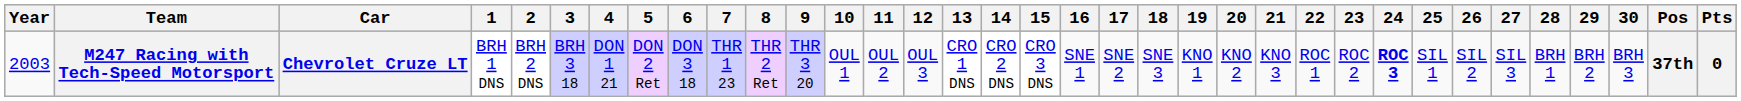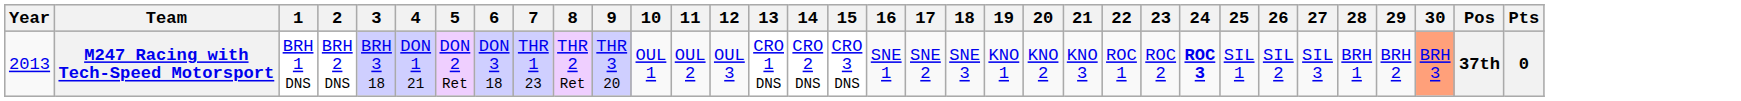- column: Car | Chevrolet Cruze LT
M247 Racing with Tech-Speed Motorsport | Year: 2003 -> 2013
M247 Racing with Tech-Speed Motorsport | 30: no background -> lightsalmon background
